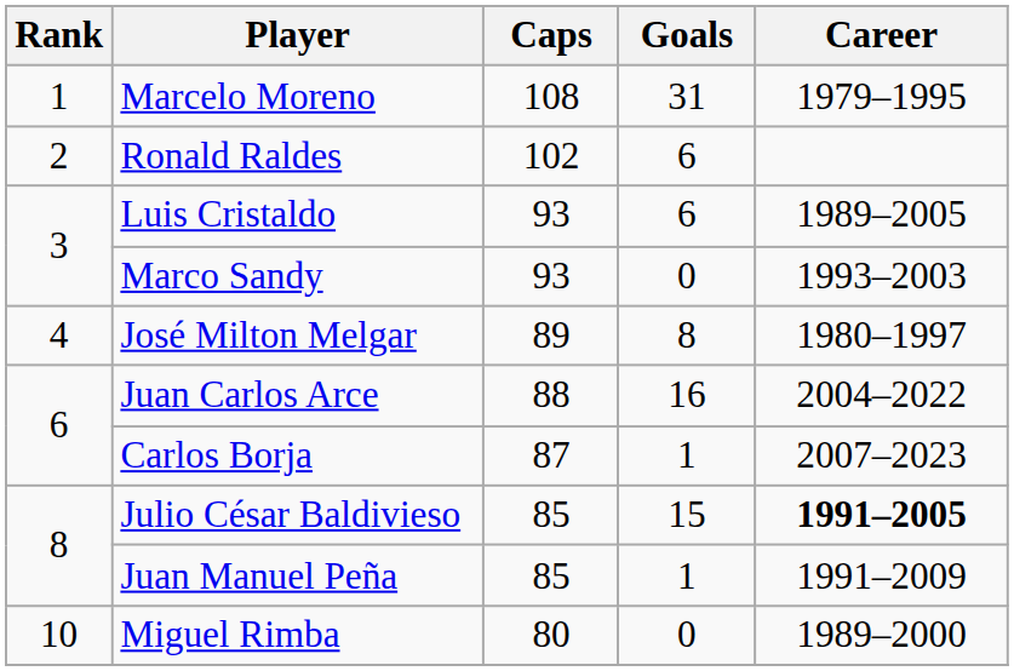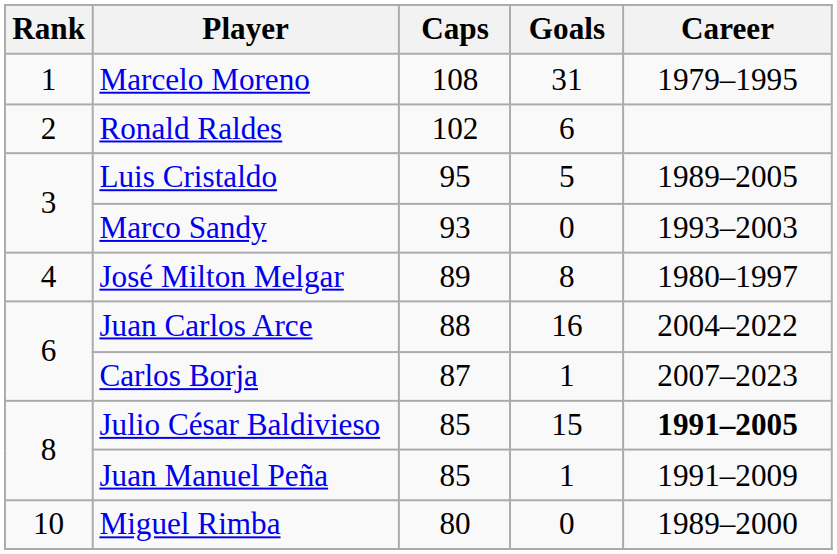Luis Cristaldo | Caps: 93 -> 95
Luis Cristaldo | Goals: 6 -> 5
